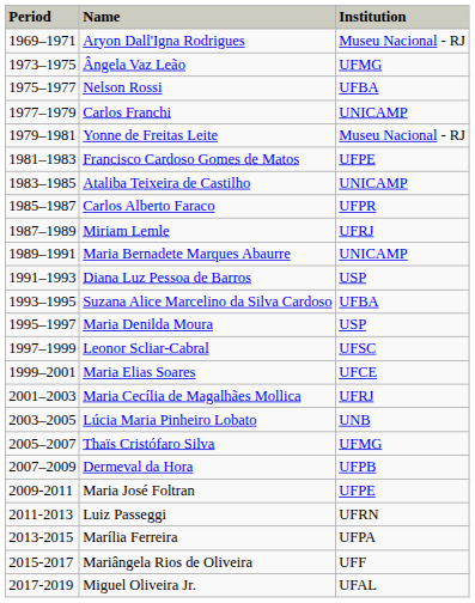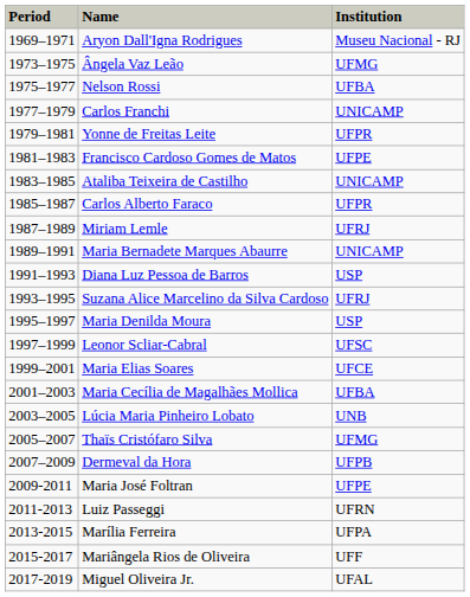Yonne de Freitas Leite | Institution: Museu Nacional - RJ -> UFPR
Suzana Alice Marcelino da Silva Cardoso | Institution: UFBA -> UFRJ
Maria Cecília de Magalhães Mollica | Institution: UFRJ -> UFBA
